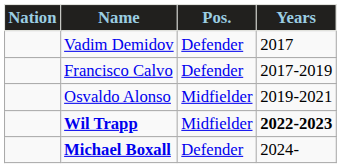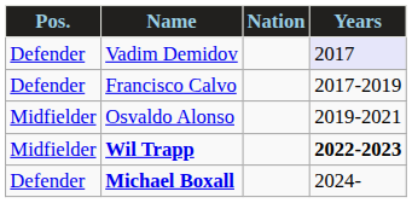columns swapped: Pos. <-> Nation
Vadim Demidov | Years: no background -> lavender background
